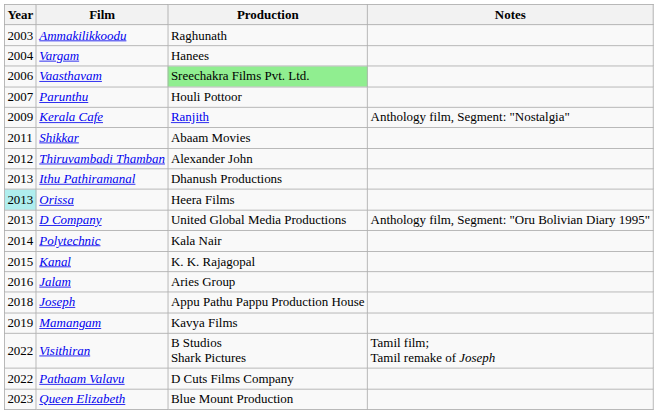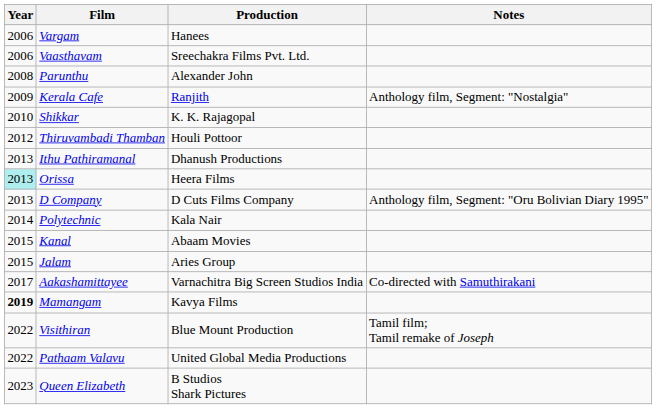- row: 2003 | Ammakilikkoodu | Raghunath
Vargam | Year: 2004 -> 2006
Vaasthavam | Production: lightgreen background -> no background
Parunthu | Year: 2007 -> 2008
Parunthu | Production: Houli Pottoor -> Alexander John
Shikkar | Year: 2011 -> 2010
Shikkar | Production: Abaam Movies -> K. K. Rajagopal
Thiruvambadi Thamban | Production: Alexander John -> Houli Pottoor
D Company | Production: United Global Media Productions -> D Cuts Films Company
Kanal | Production: K. K. Rajagopal -> Abaam Movies
Jalam | Year: 2016 -> 2015
+ row: 2017 | Aakashamittayee | Varnachitra Big Screen Studios India | Co-directed with Samuthirakani
- row: 2018 | Joseph | Appu Pathu Pappu Production House
Mamangam | Year: normal -> bold
Visithiran | Production: B Studios Shark Pictures -> Blue Mount Production
Pathaam Valavu | Production: D Cuts Films Company -> United Global Media Productions
Queen Elizabeth | Production: Blue Mount Production -> B Studios Shark Pictures
